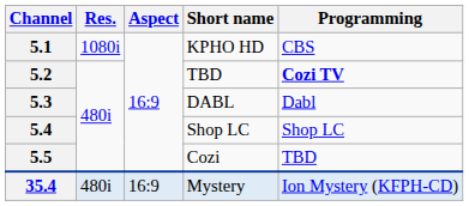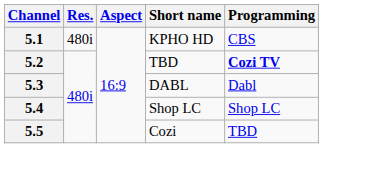5.1 | Res.: 1080i -> 480i
- row: 35.4 | 480i | 16:9 | Mystery | Ion Mystery (KFPH-CD)
